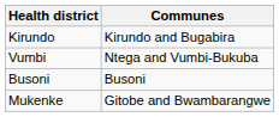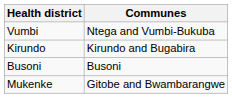rows swapped: Kirundo <-> Vumbi
